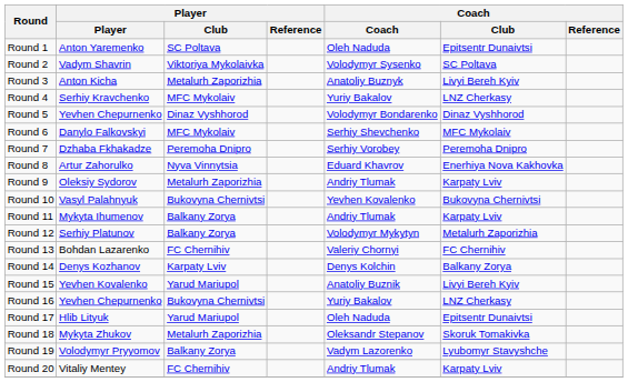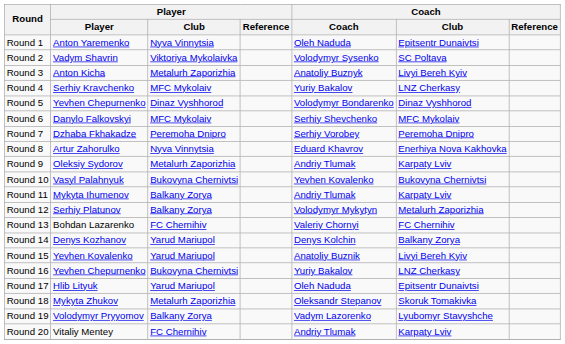Round 1 | Player / Club: SC Poltava -> Nyva Vinnytsia
Round 14 | Player / Club: Karpaty Lviv -> Yarud Mariupol
